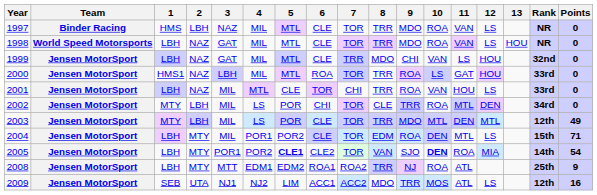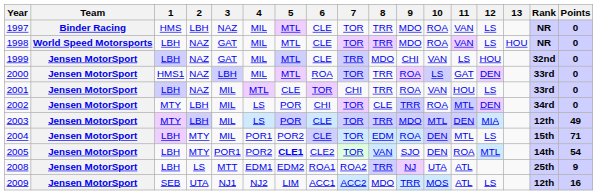2000 | 12: HOU -> DEN
2003 | 12: MTL -> MIA
2005 | 10: bold -> normal
2005 | 12: MIA -> MTL
2008 | 2: MTY -> LS
2008 | 10: ROA -> UTA
